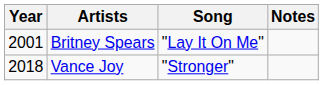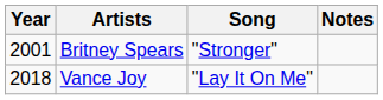Britney Spears | Song: "Lay It On Me" -> "Stronger"
Vance Joy | Song: "Stronger" -> "Lay It On Me"
